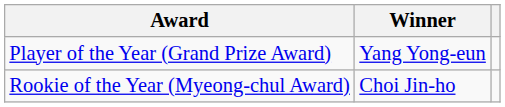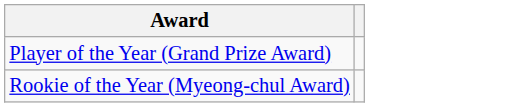- column: Winner | Yang Yong-eun | Choi Jin-ho
